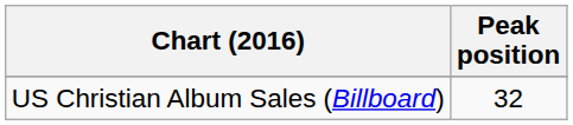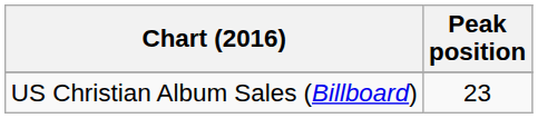US Christian Album Sales (Billboard) | Peak position: 32 -> 23
